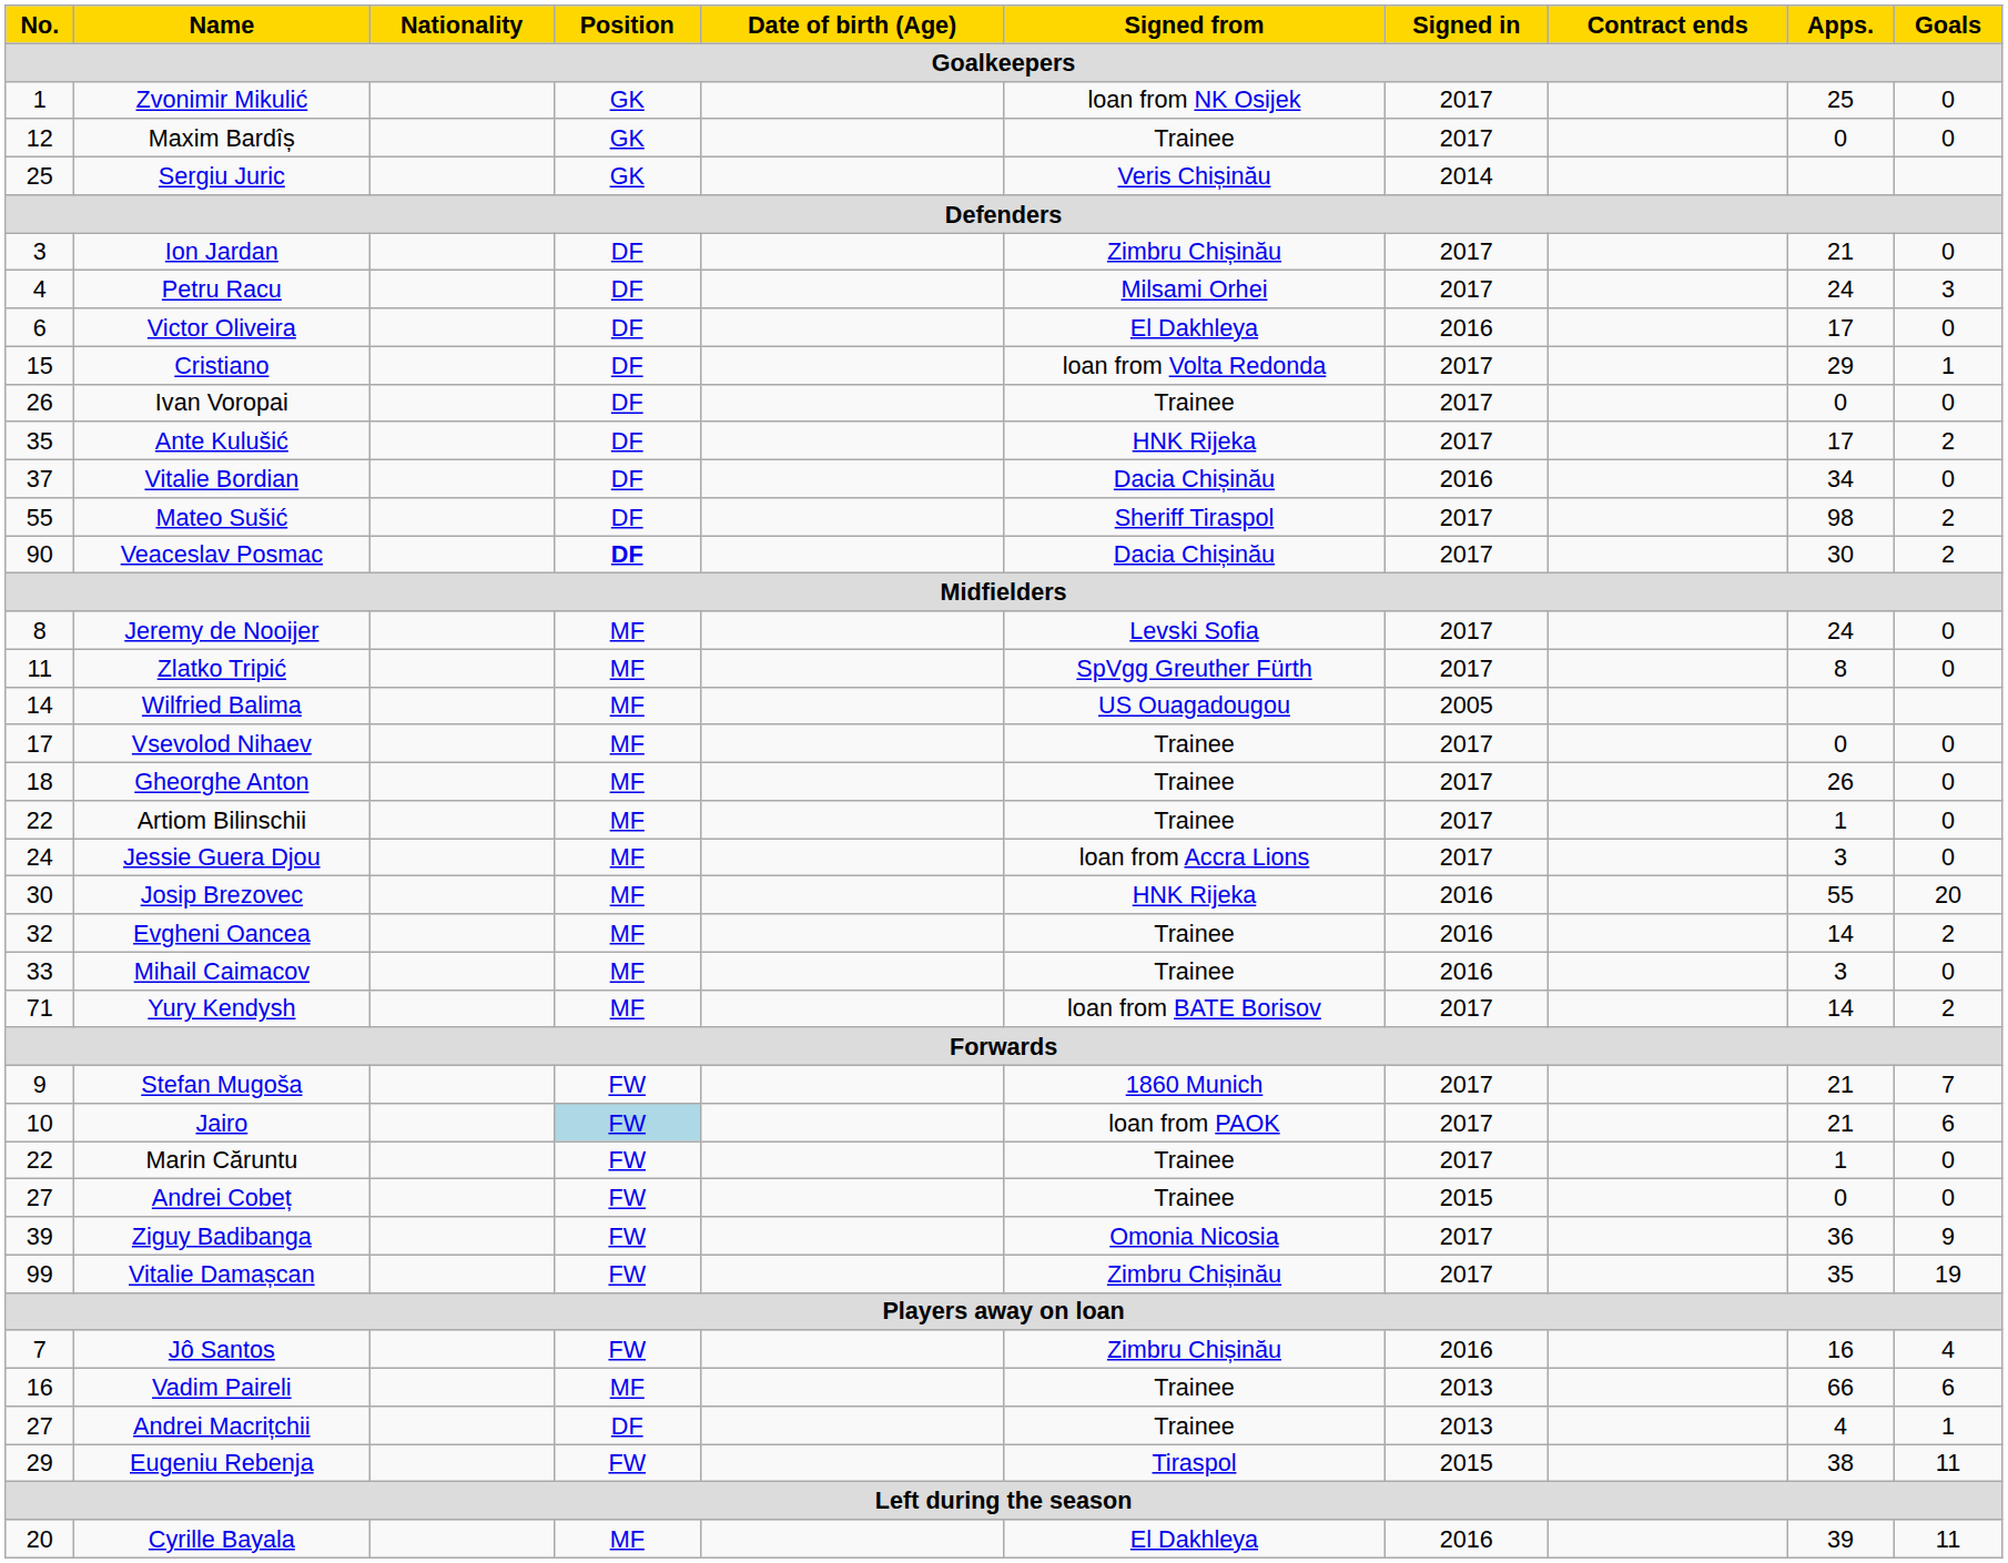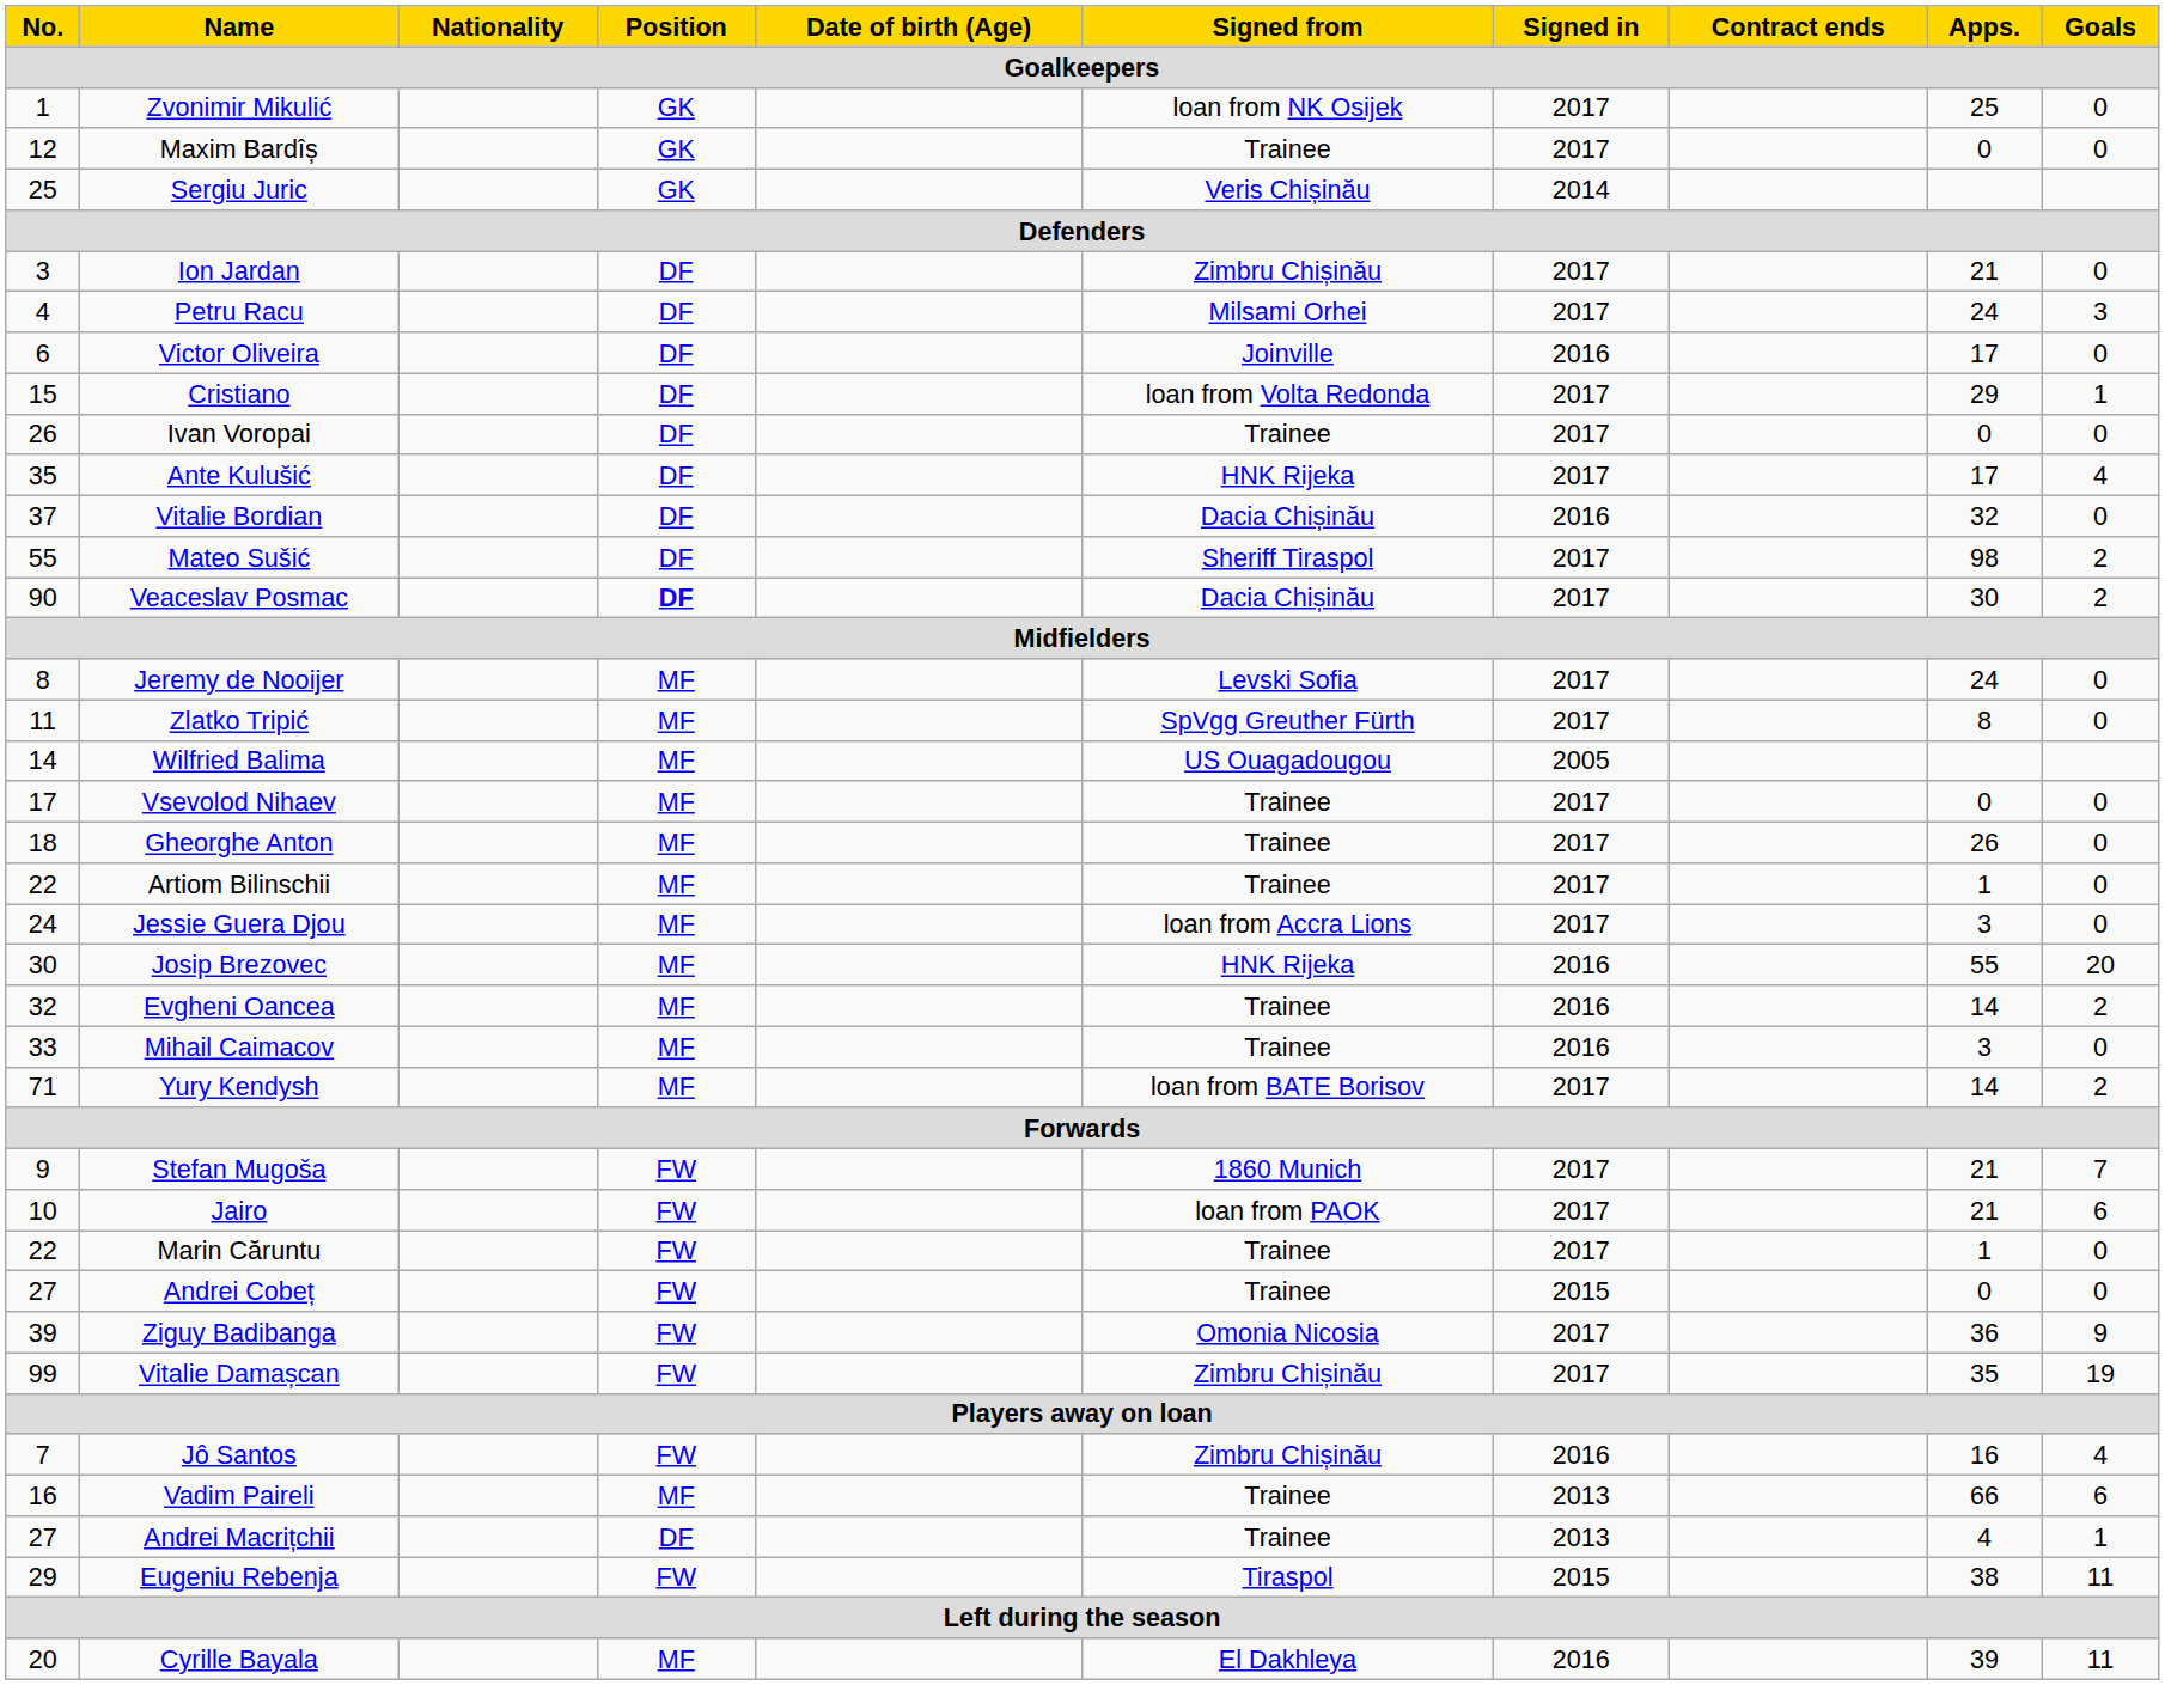Victor Oliveira | Signed from: El Dakhleya -> Joinville
Ante Kulušić | Goals: 2 -> 4
Vitalie Bordian | Apps.: 34 -> 32
Jairo | Position: lightblue background -> no background
